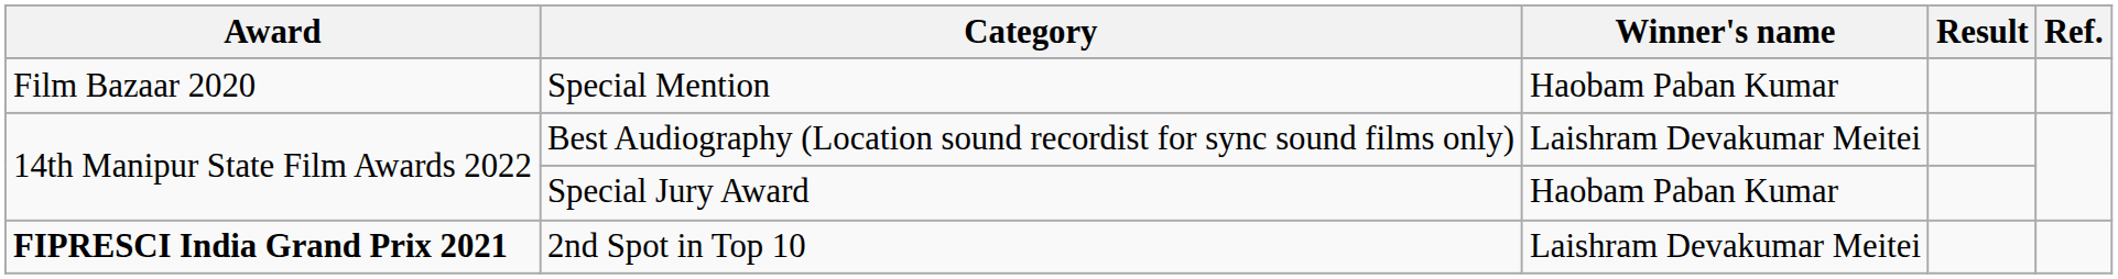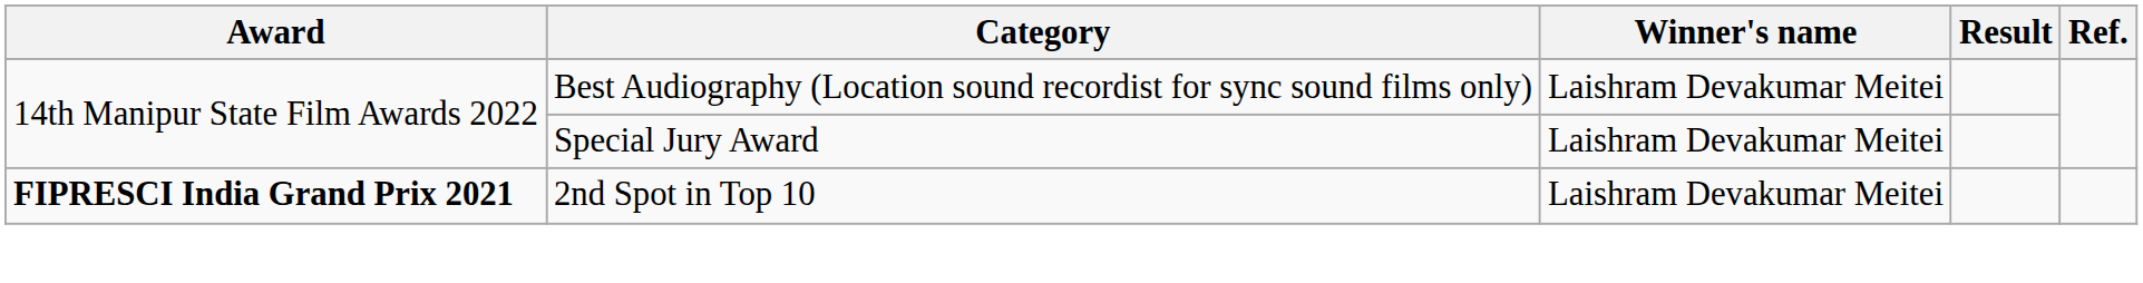- row: Film Bazaar 2020 | Special Mention | Haobam Paban Kumar
Special Jury Award | Winner's name: Haobam Paban Kumar -> Laishram Devakumar Meitei
